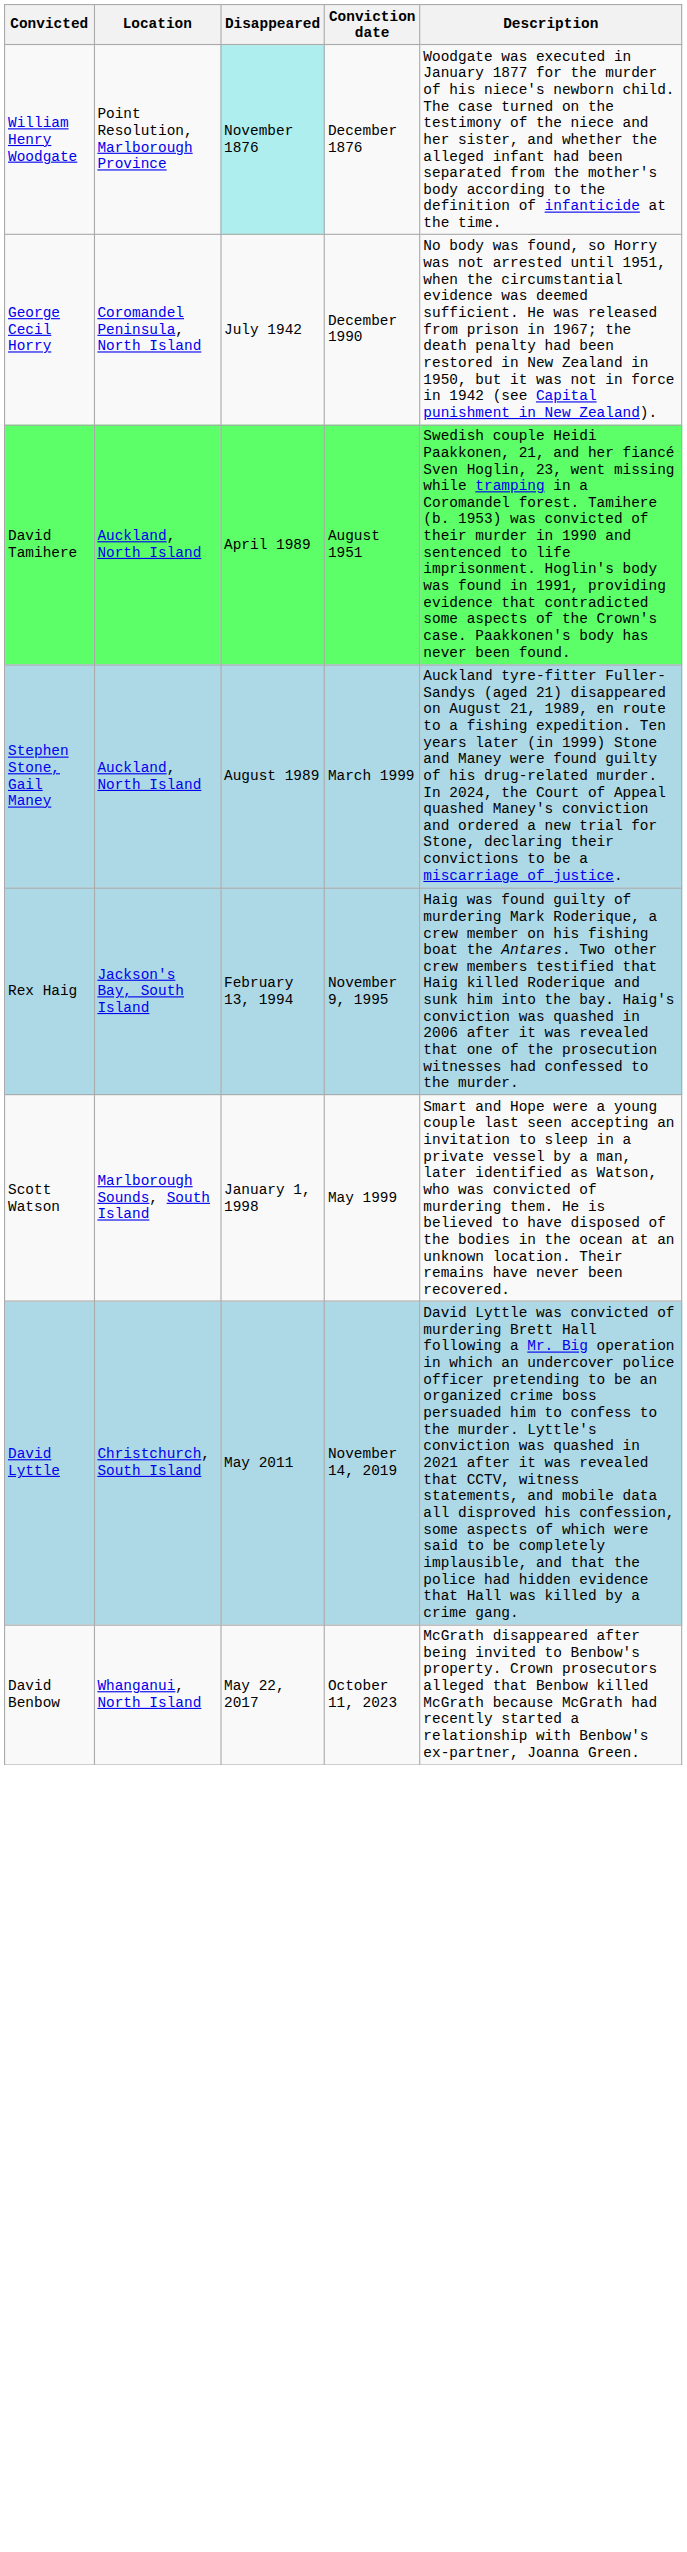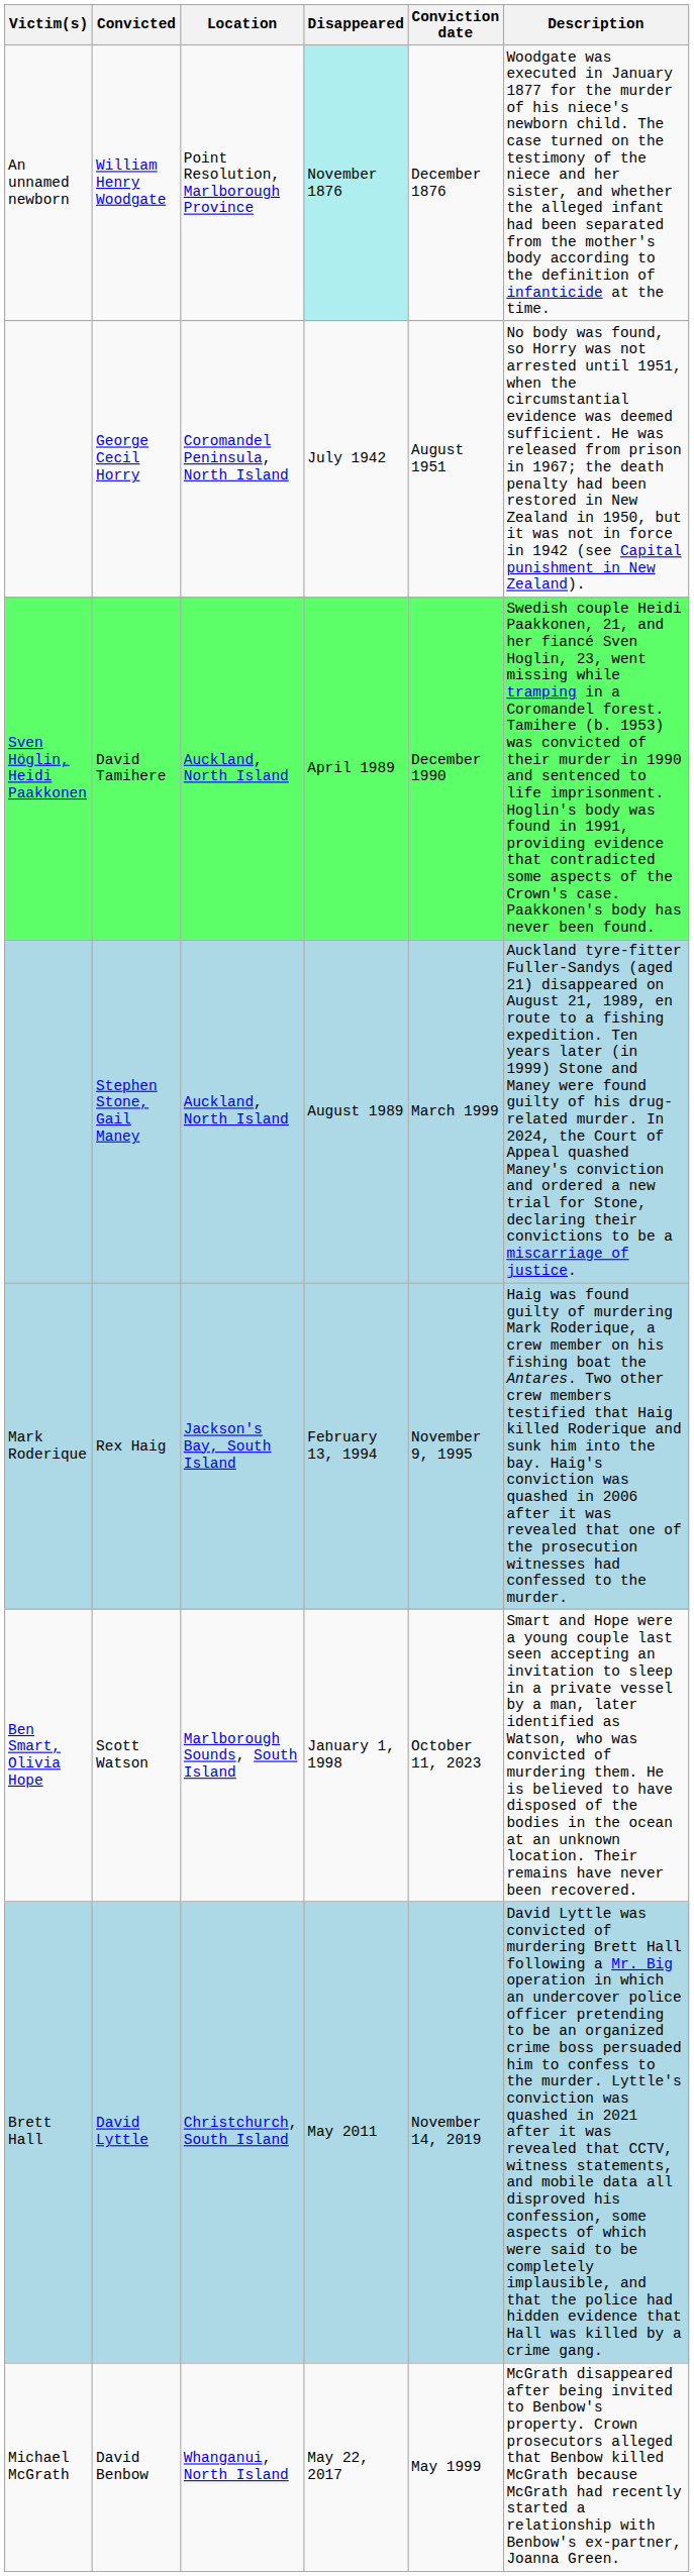+ column: Victim(s) | An unnamed newborn | Sven Höglin, Heidi Paakkonen | Mark Roderique | Ben Smart, Olivia Hope | Brett Hall | Michael McGrath
George Cecil Horry | Conviction date: December 1990 -> August 1951
David Tamihere | Conviction date: August 1951 -> December 1990
Scott Watson | Conviction date: May 1999 -> October 11, 2023
David Benbow | Conviction date: October 11, 2023 -> May 1999
